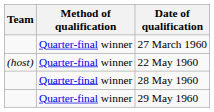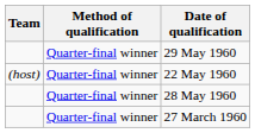rows swapped: 27 March 1960 <-> 29 May 1960
